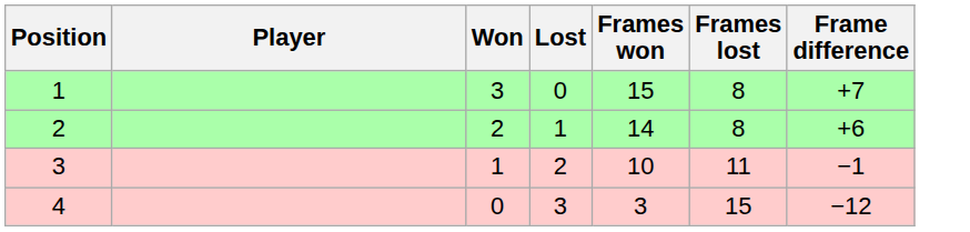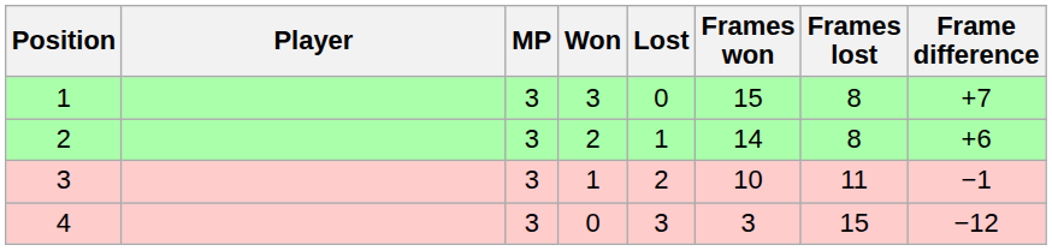+ column: MP | 3 | 3 | 3 | 3
